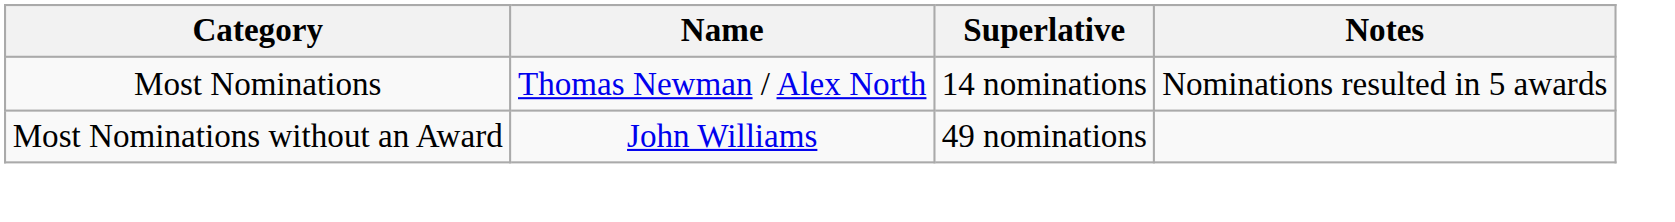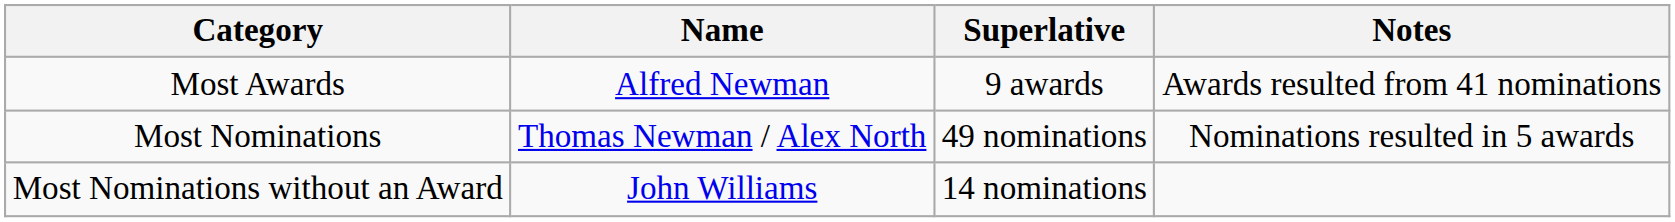+ row: Most Awards | Alfred Newman | 9 awards | Awards resulted from 41 nominations
Most Nominations | Superlative: 14 nominations -> 49 nominations
Most Nominations without an Award | Superlative: 49 nominations -> 14 nominations
